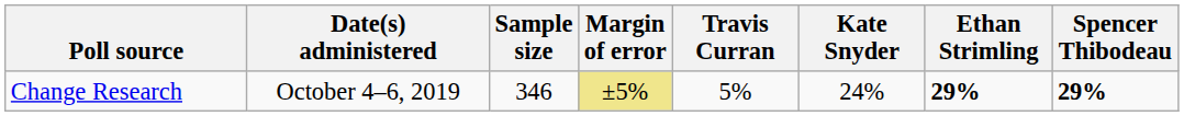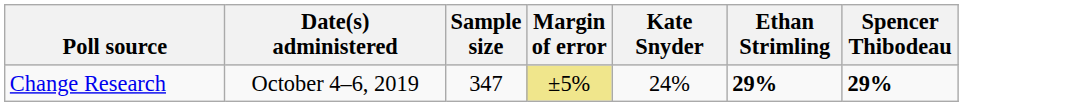- column: Travis Curran | 5%
Change Research | Sample size: 346 -> 347
